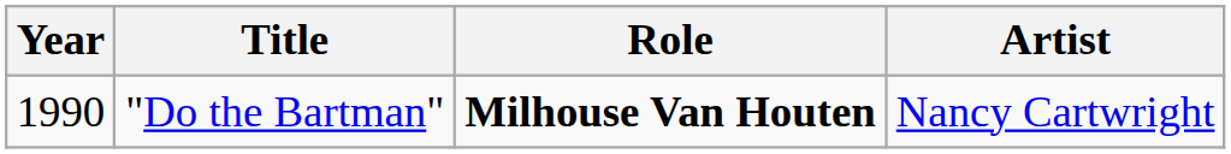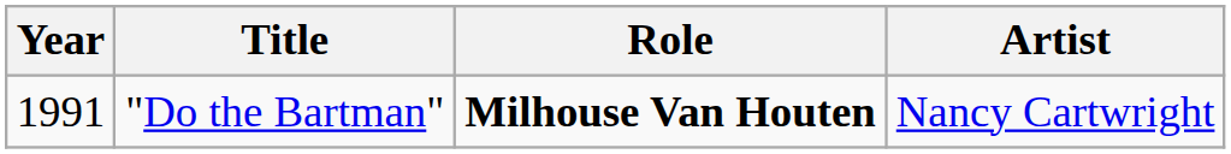"Do the Bartman" | Year: 1990 -> 1991
